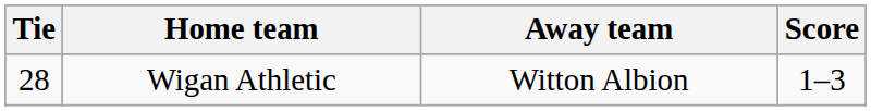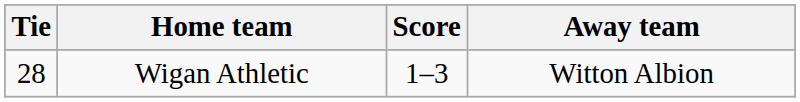columns swapped: Score <-> Away team
